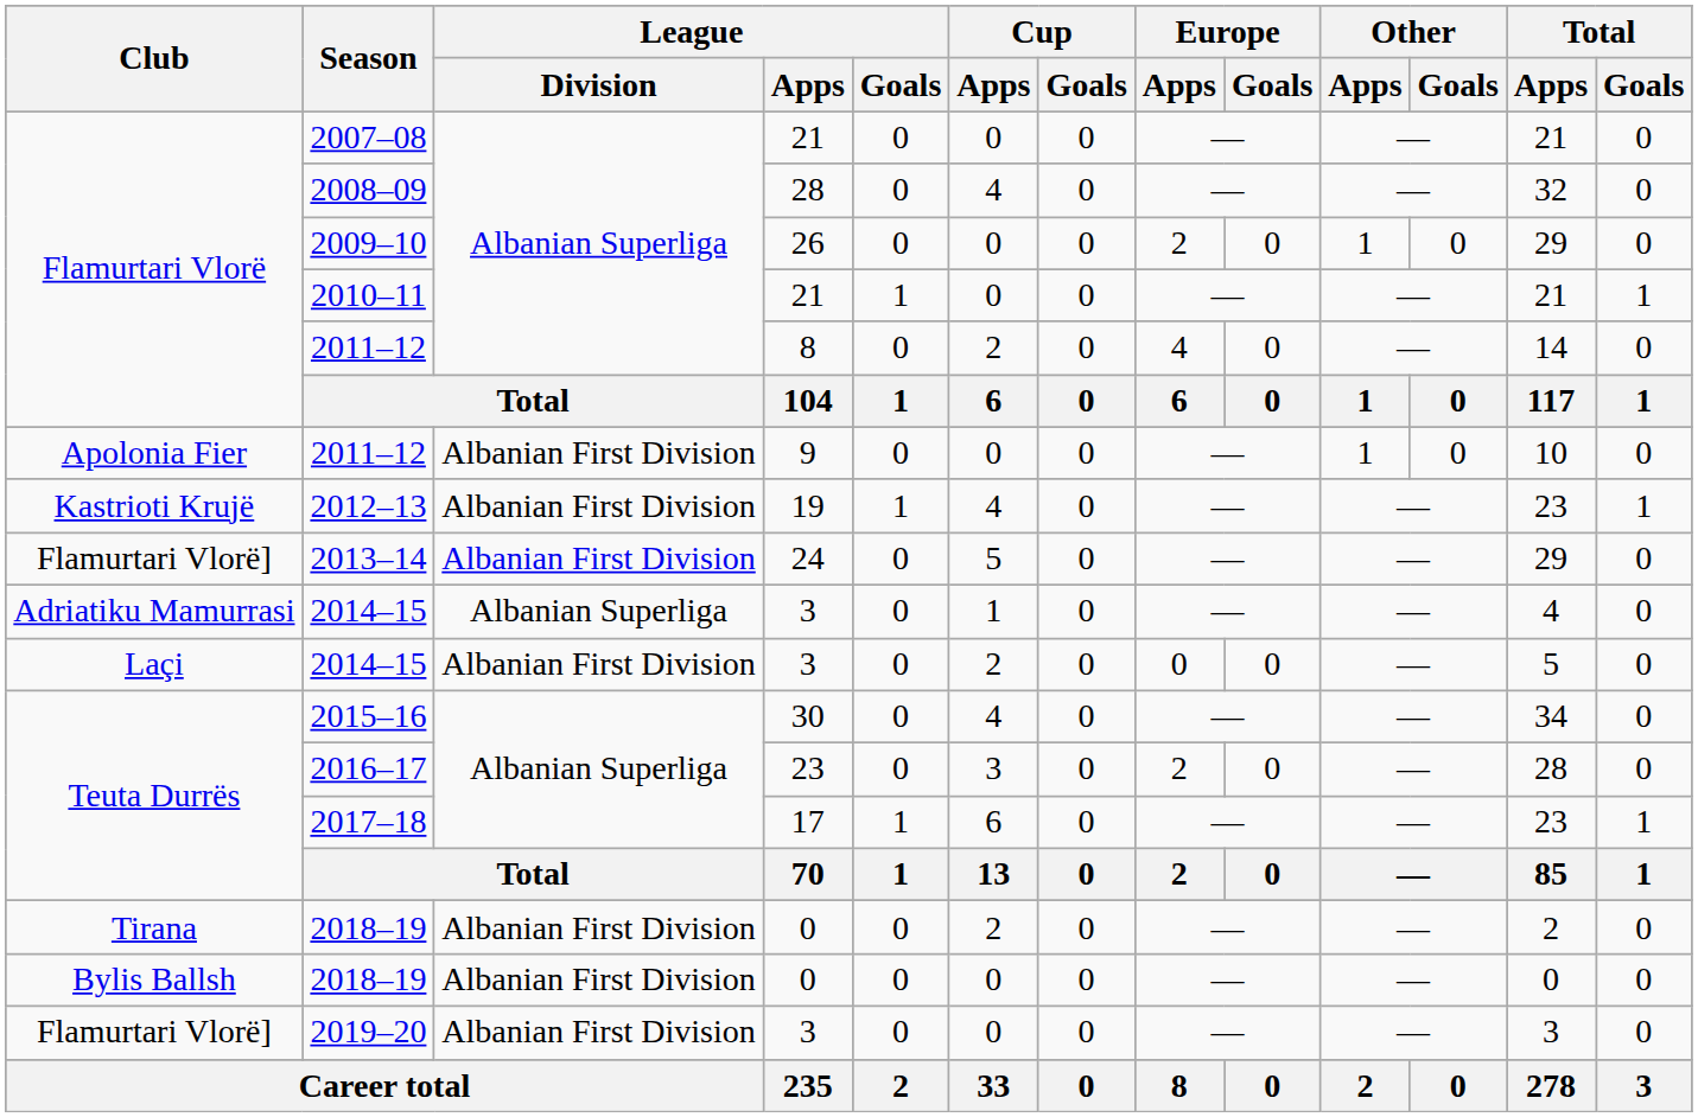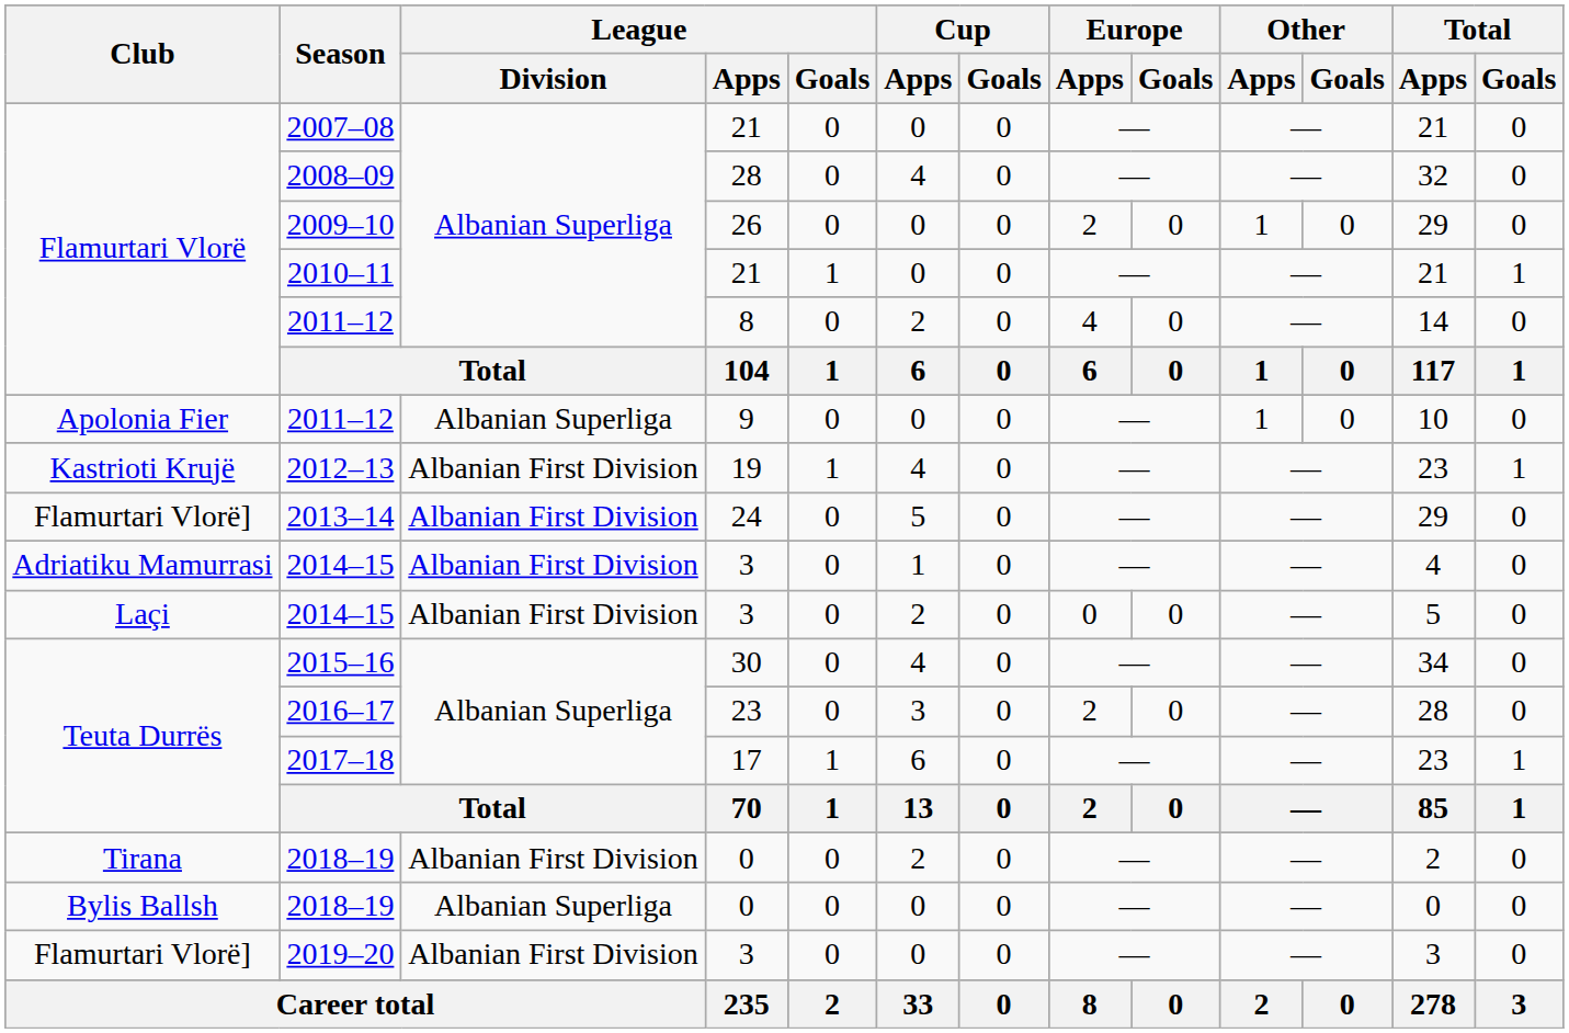Apolonia Fier / 2011–12 | League / Division: Albanian First Division -> Albanian Superliga
Adriatiku Mamurrasi / 2014–15 | League / Division: Albanian Superliga -> Albanian First Division
Bylis Ballsh / 2018–19 | League / Division: Albanian First Division -> Albanian Superliga
